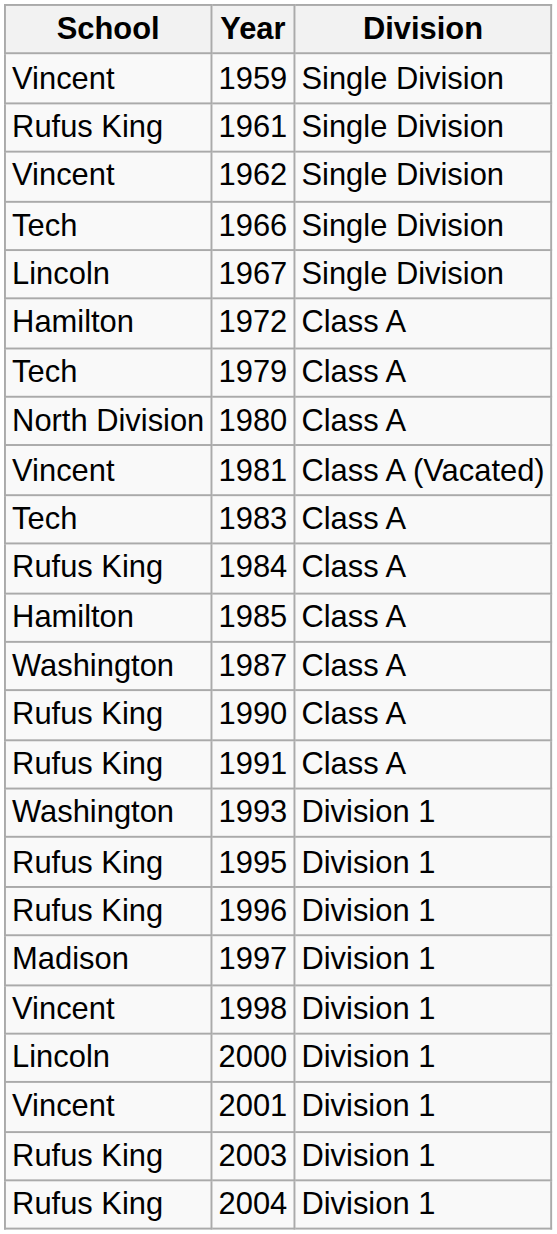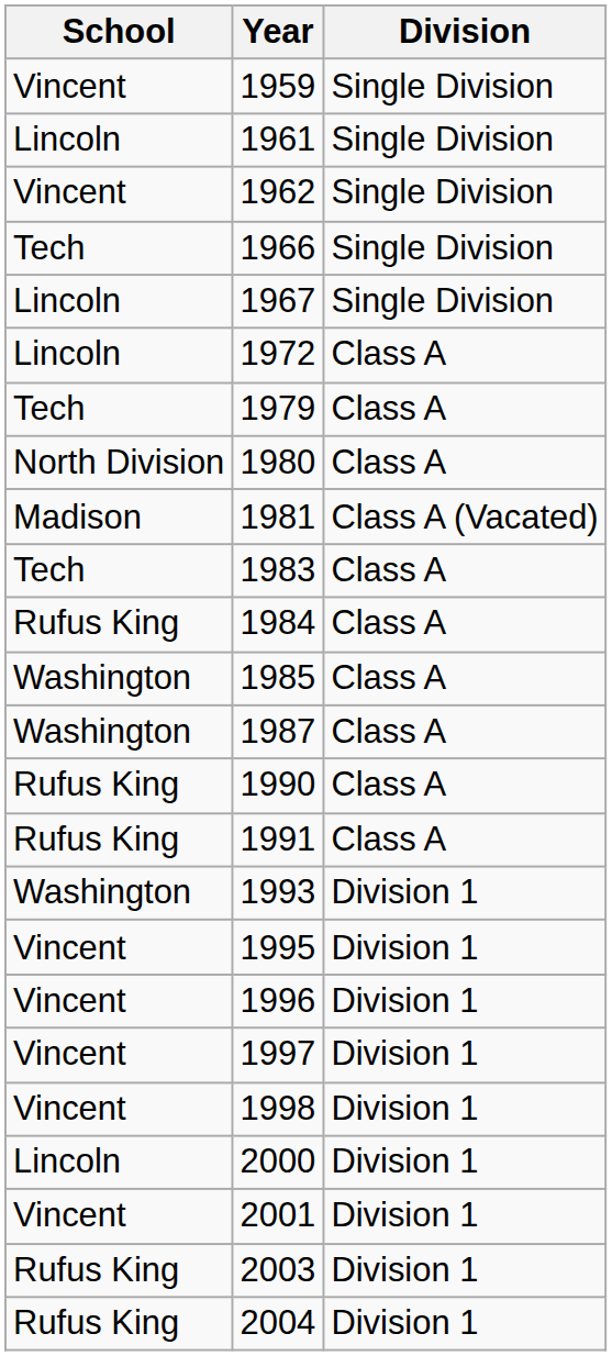1961 | School: Rufus King -> Lincoln
1972 | School: Hamilton -> Lincoln
1981 | School: Vincent -> Madison
1985 | School: Hamilton -> Washington
1995 | School: Rufus King -> Vincent
1996 | School: Rufus King -> Vincent
1997 | School: Madison -> Vincent
